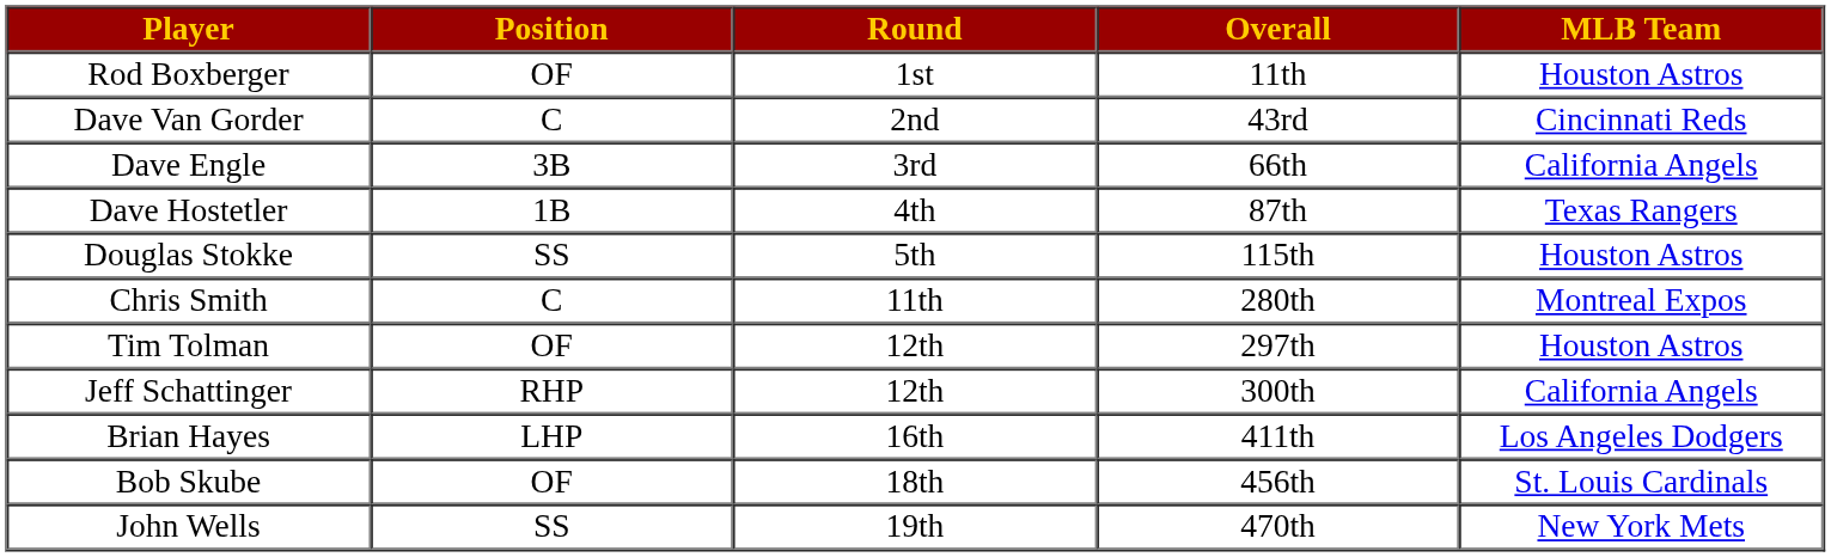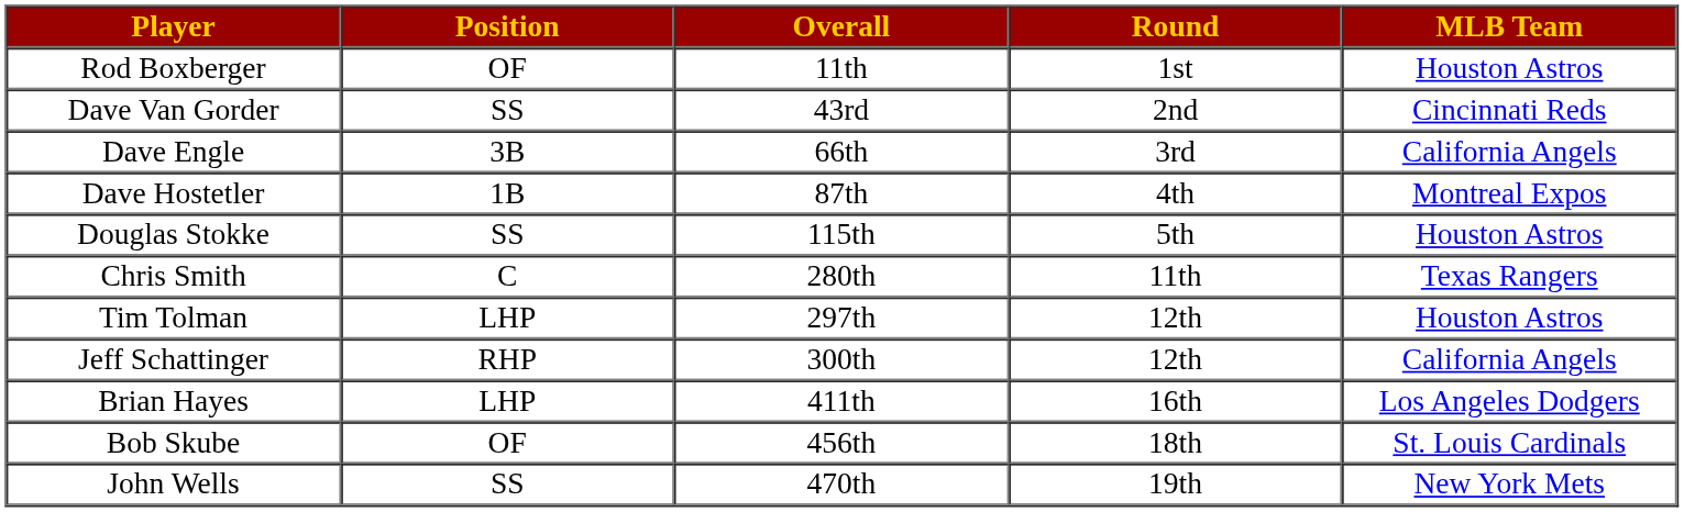columns swapped: Round <-> Overall
Dave Van Gorder | Position: C -> SS
Dave Hostetler | MLB Team: Texas Rangers -> Montreal Expos
Chris Smith | MLB Team: Montreal Expos -> Texas Rangers
Tim Tolman | Position: OF -> LHP
